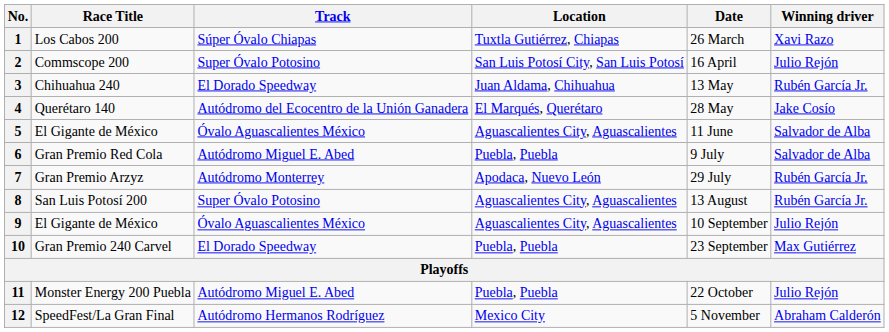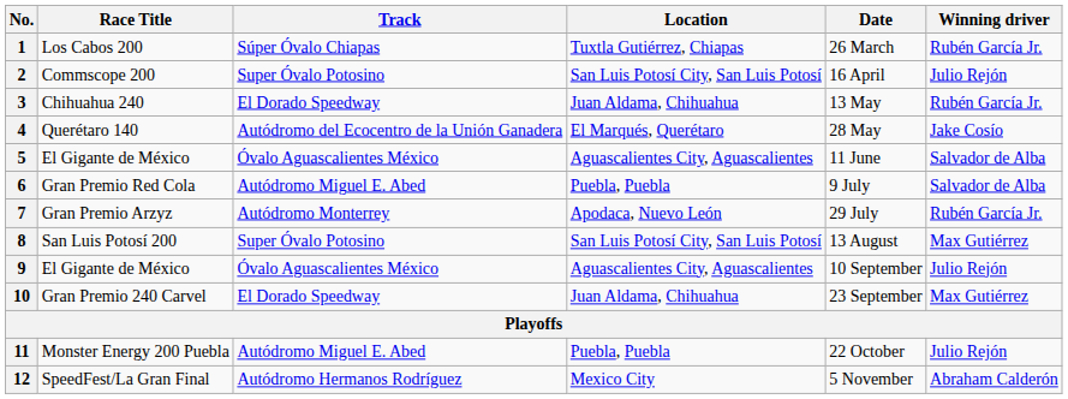1 | Winning driver: Xavi Razo -> Rubén García Jr.
8 | Location: Aguascalientes City, Aguascalientes -> San Luis Potosí City, San Luis Potosí
8 | Winning driver: Rubén García Jr. -> Max Gutiérrez
10 | Location: Puebla, Puebla -> Juan Aldama, Chihuahua
